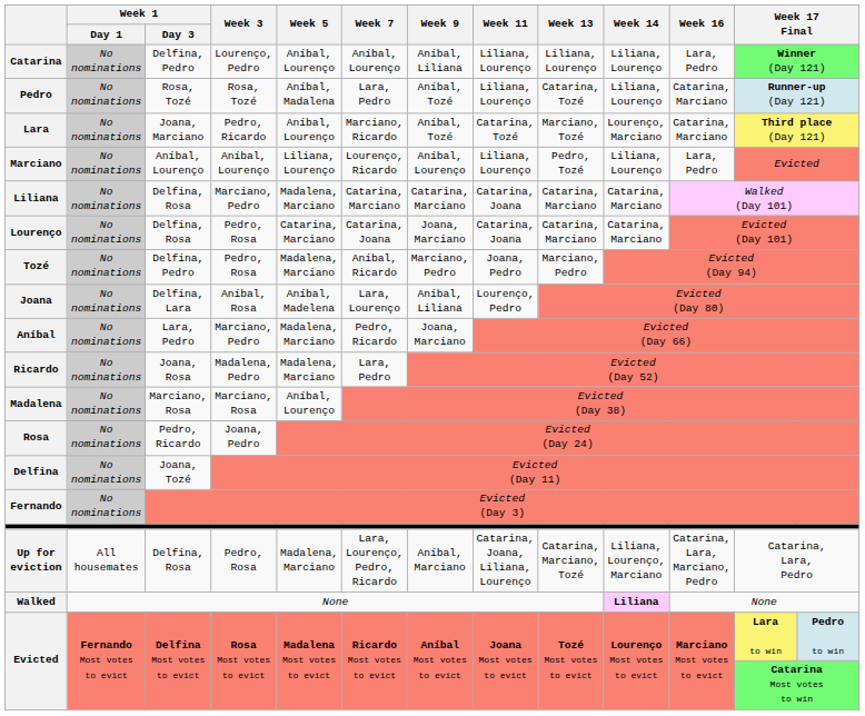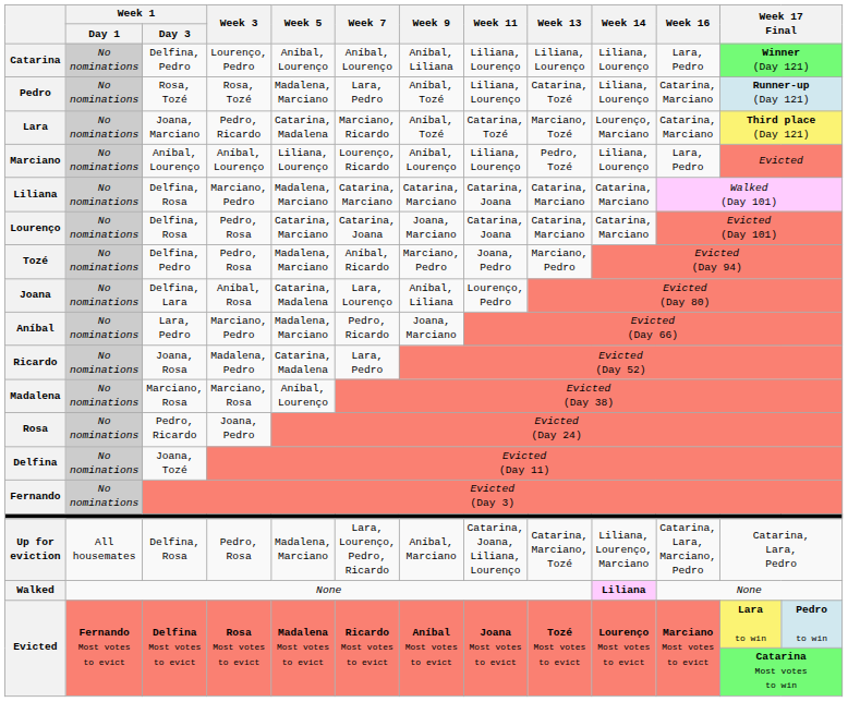Pedro | Week 5: Aníbal, Madalena -> Madalena, Marciano
Lara | Week 5: Aníbal, Lourenço -> Catarina, Madalena
Joana | Week 5: Aníbal, Madelena -> Catarina, Madalena
Ricardo | Week 5: Madalena, Marciano -> Catarina, Madalena
